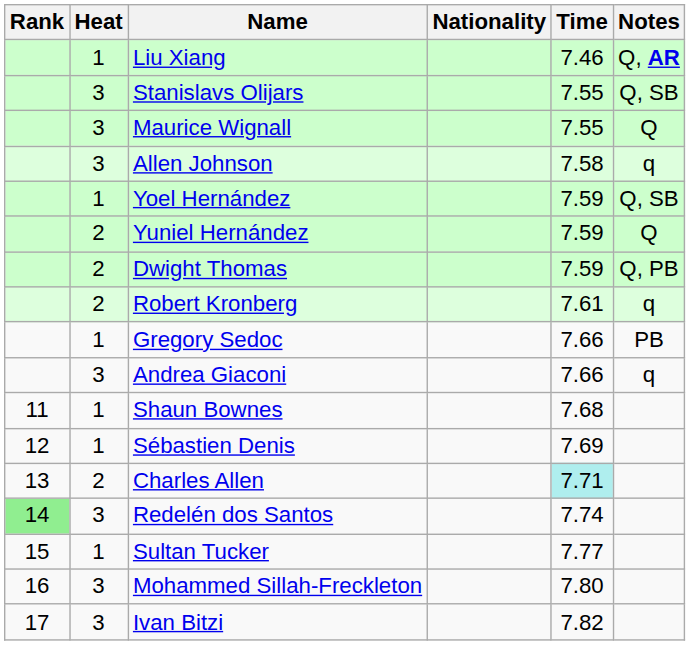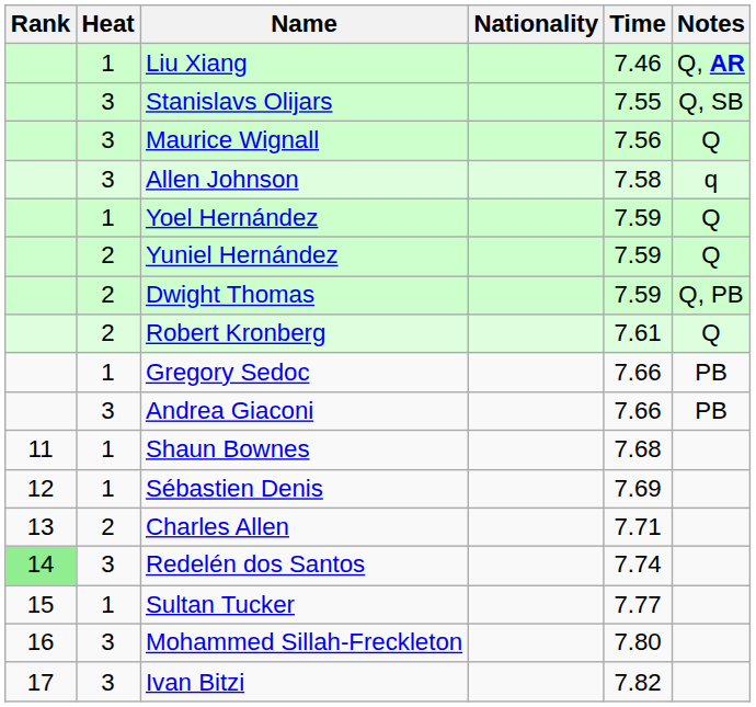Maurice Wignall | Time: 7.55 -> 7.56
Yoel Hernández | Notes: Q, SB -> Q
Robert Kronberg | Notes: q -> Q
Andrea Giaconi | Notes: q -> PB
Charles Allen | Time: paleturquoise background -> no background
